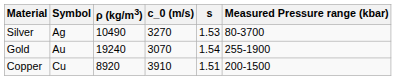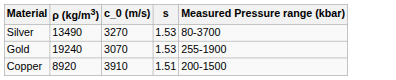- column: Symbol | Ag | Au | Cu
Silver | ρ (kg/m3): 10490 -> 13490
Gold | s: 1.54 -> 1.53
